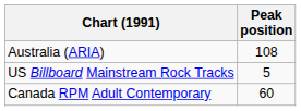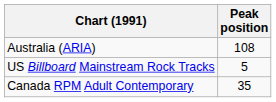Canada RPM Adult Contemporary | Peak position: 60 -> 35
